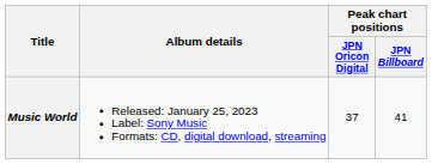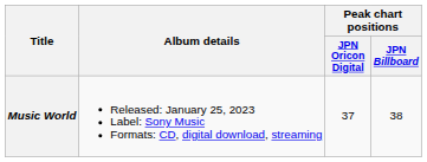Music World | Peak chart positions / JPN Billboard: 41 -> 38
